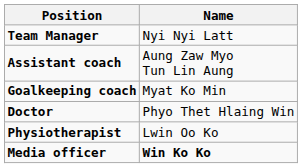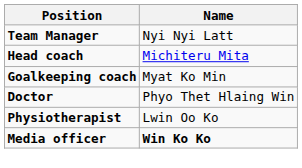+ row: Head coach | Michiteru Mita
- row: Assistant coach | Aung Zaw Myo Tun Lin Aung
